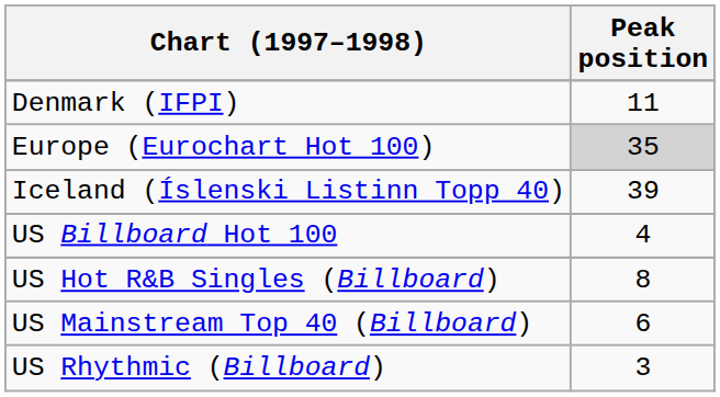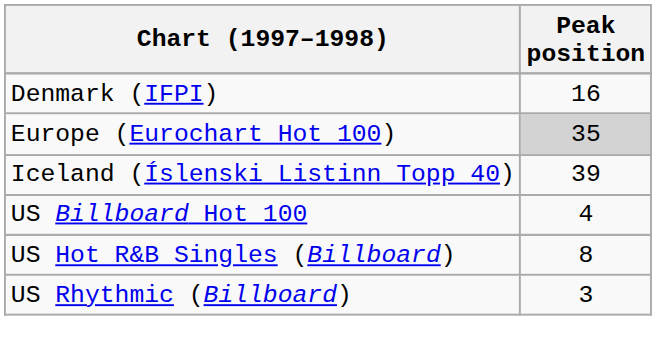Denmark (IFPI) | Peak position: 11 -> 16
- row: US Mainstream Top 40 (Billboard) | 6
